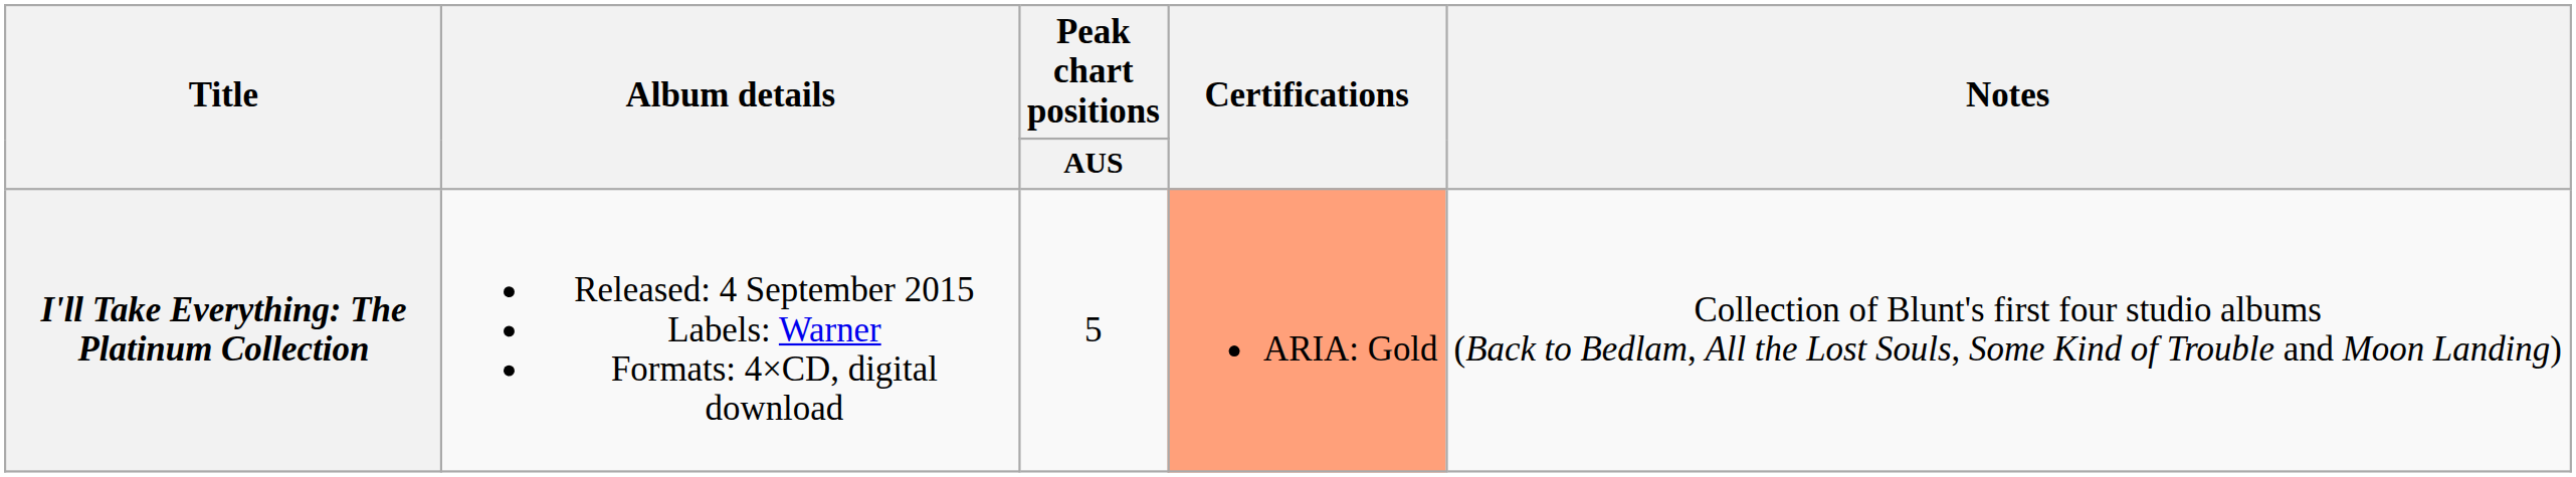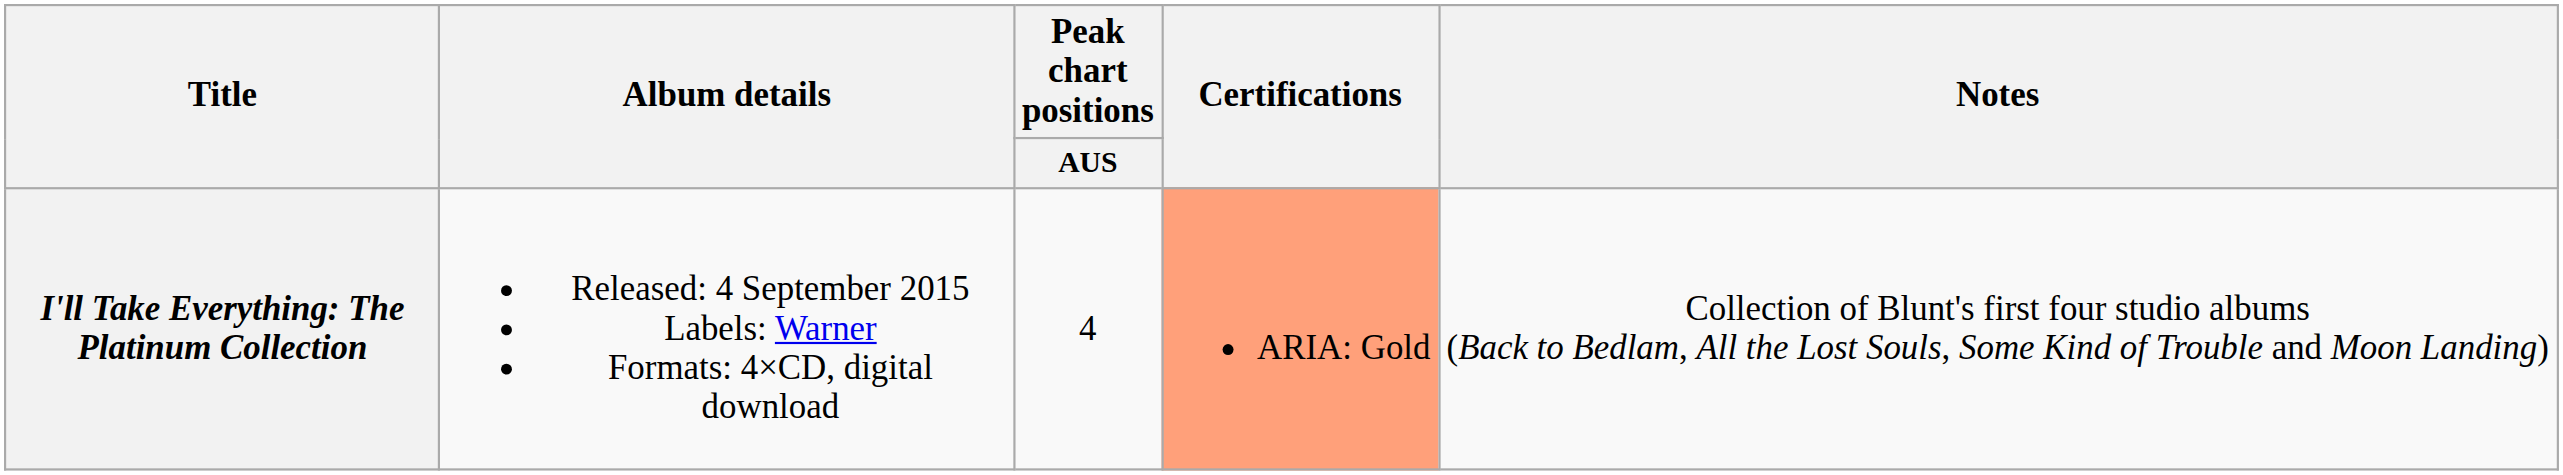I'll Take Everything: The Platinum Collection | Peak chart positions / AUS: 5 -> 4
